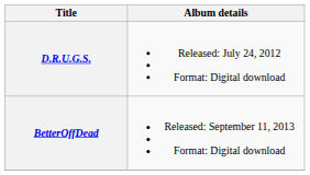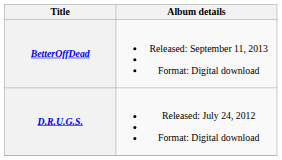rows swapped: D.R.U.G.S. <-> BetterOffDead
